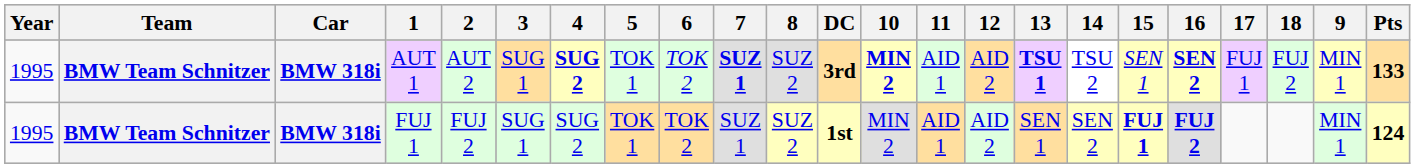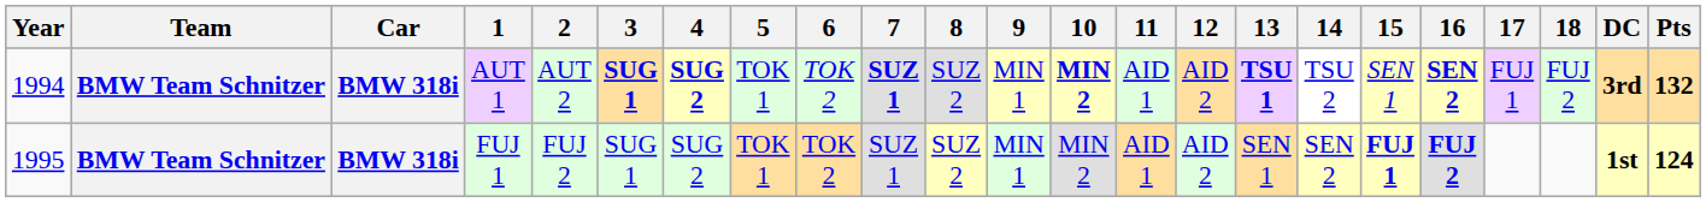columns swapped: 9 <-> DC
AUT 1 | Year: 1995 -> 1994
AUT 1 | 3: normal -> bold
AUT 1 | Pts: 133 -> 132
